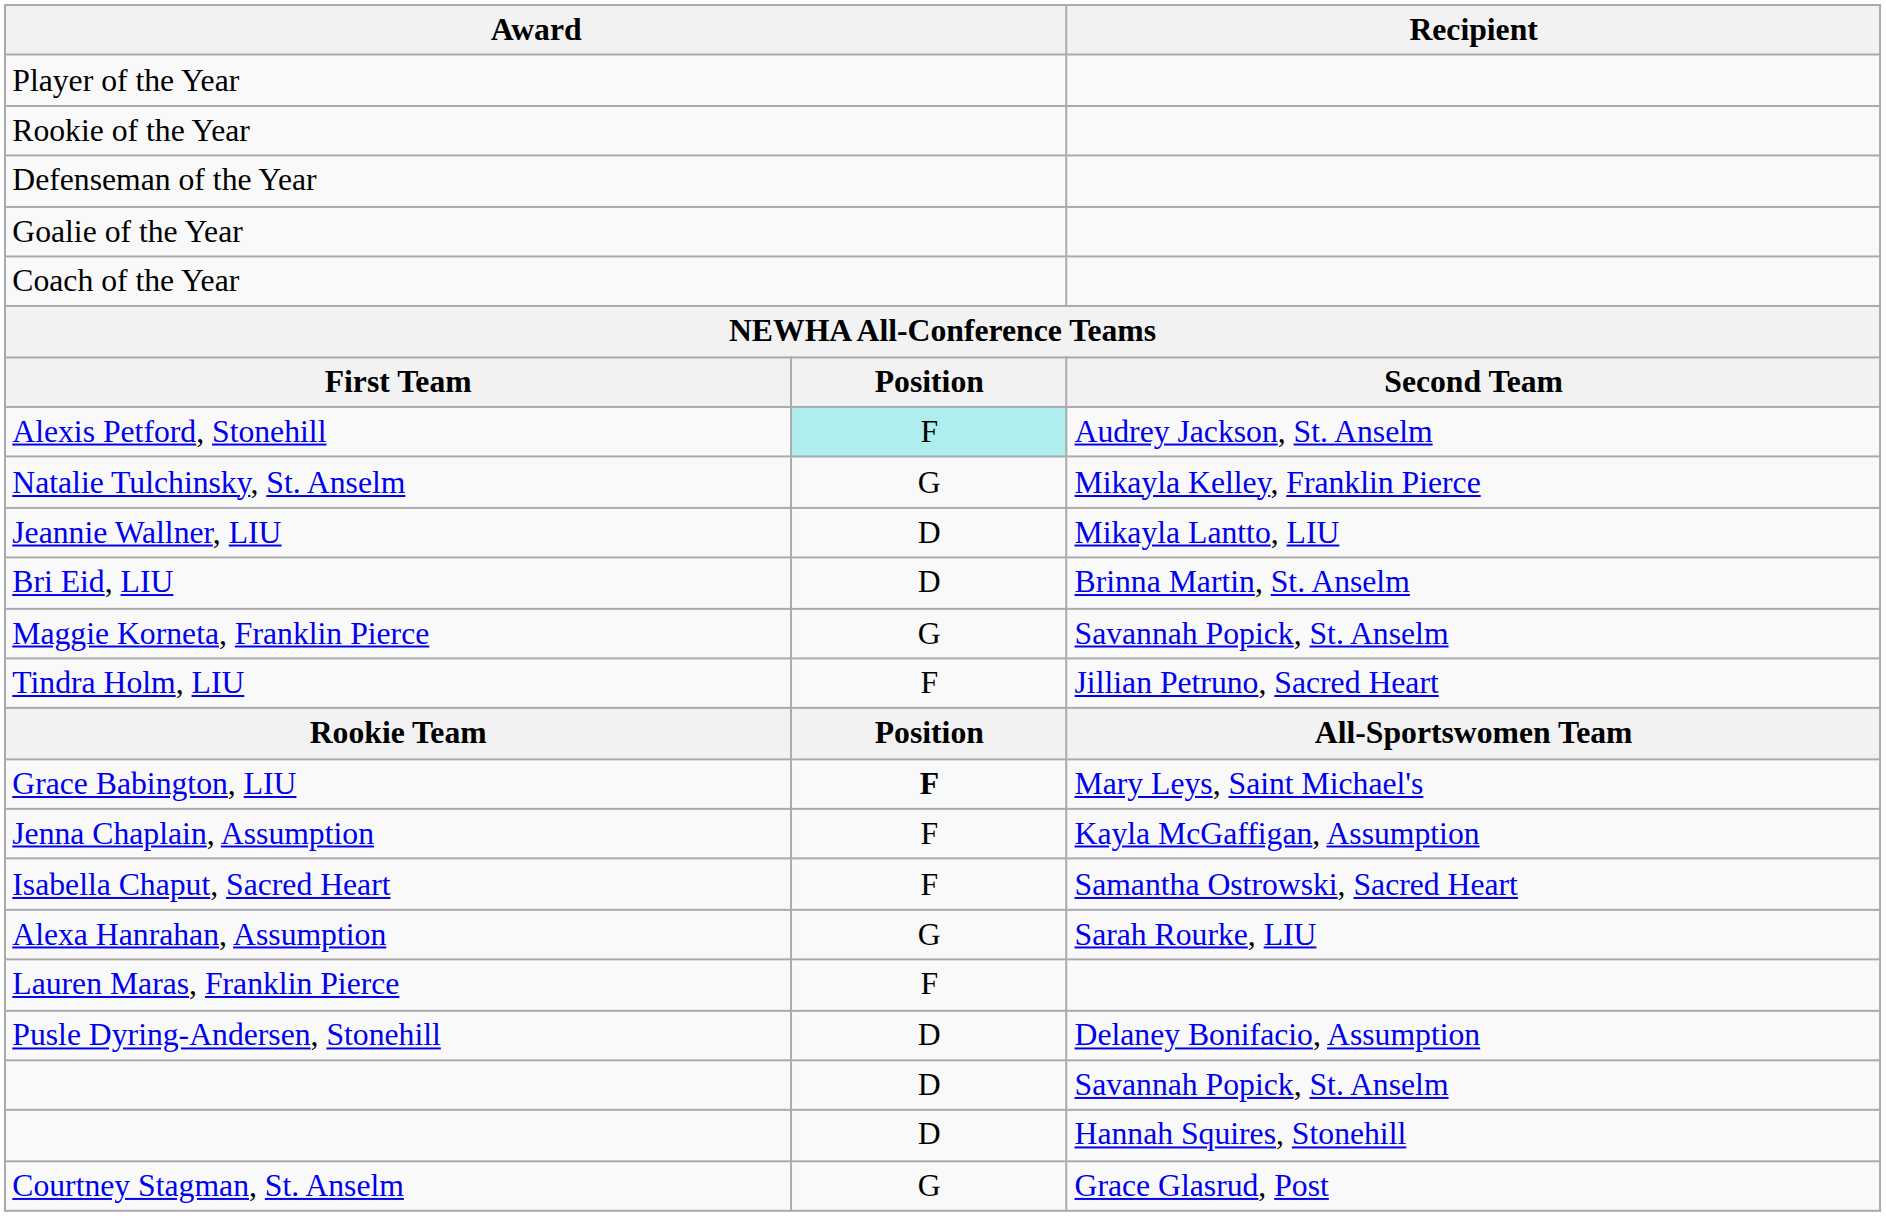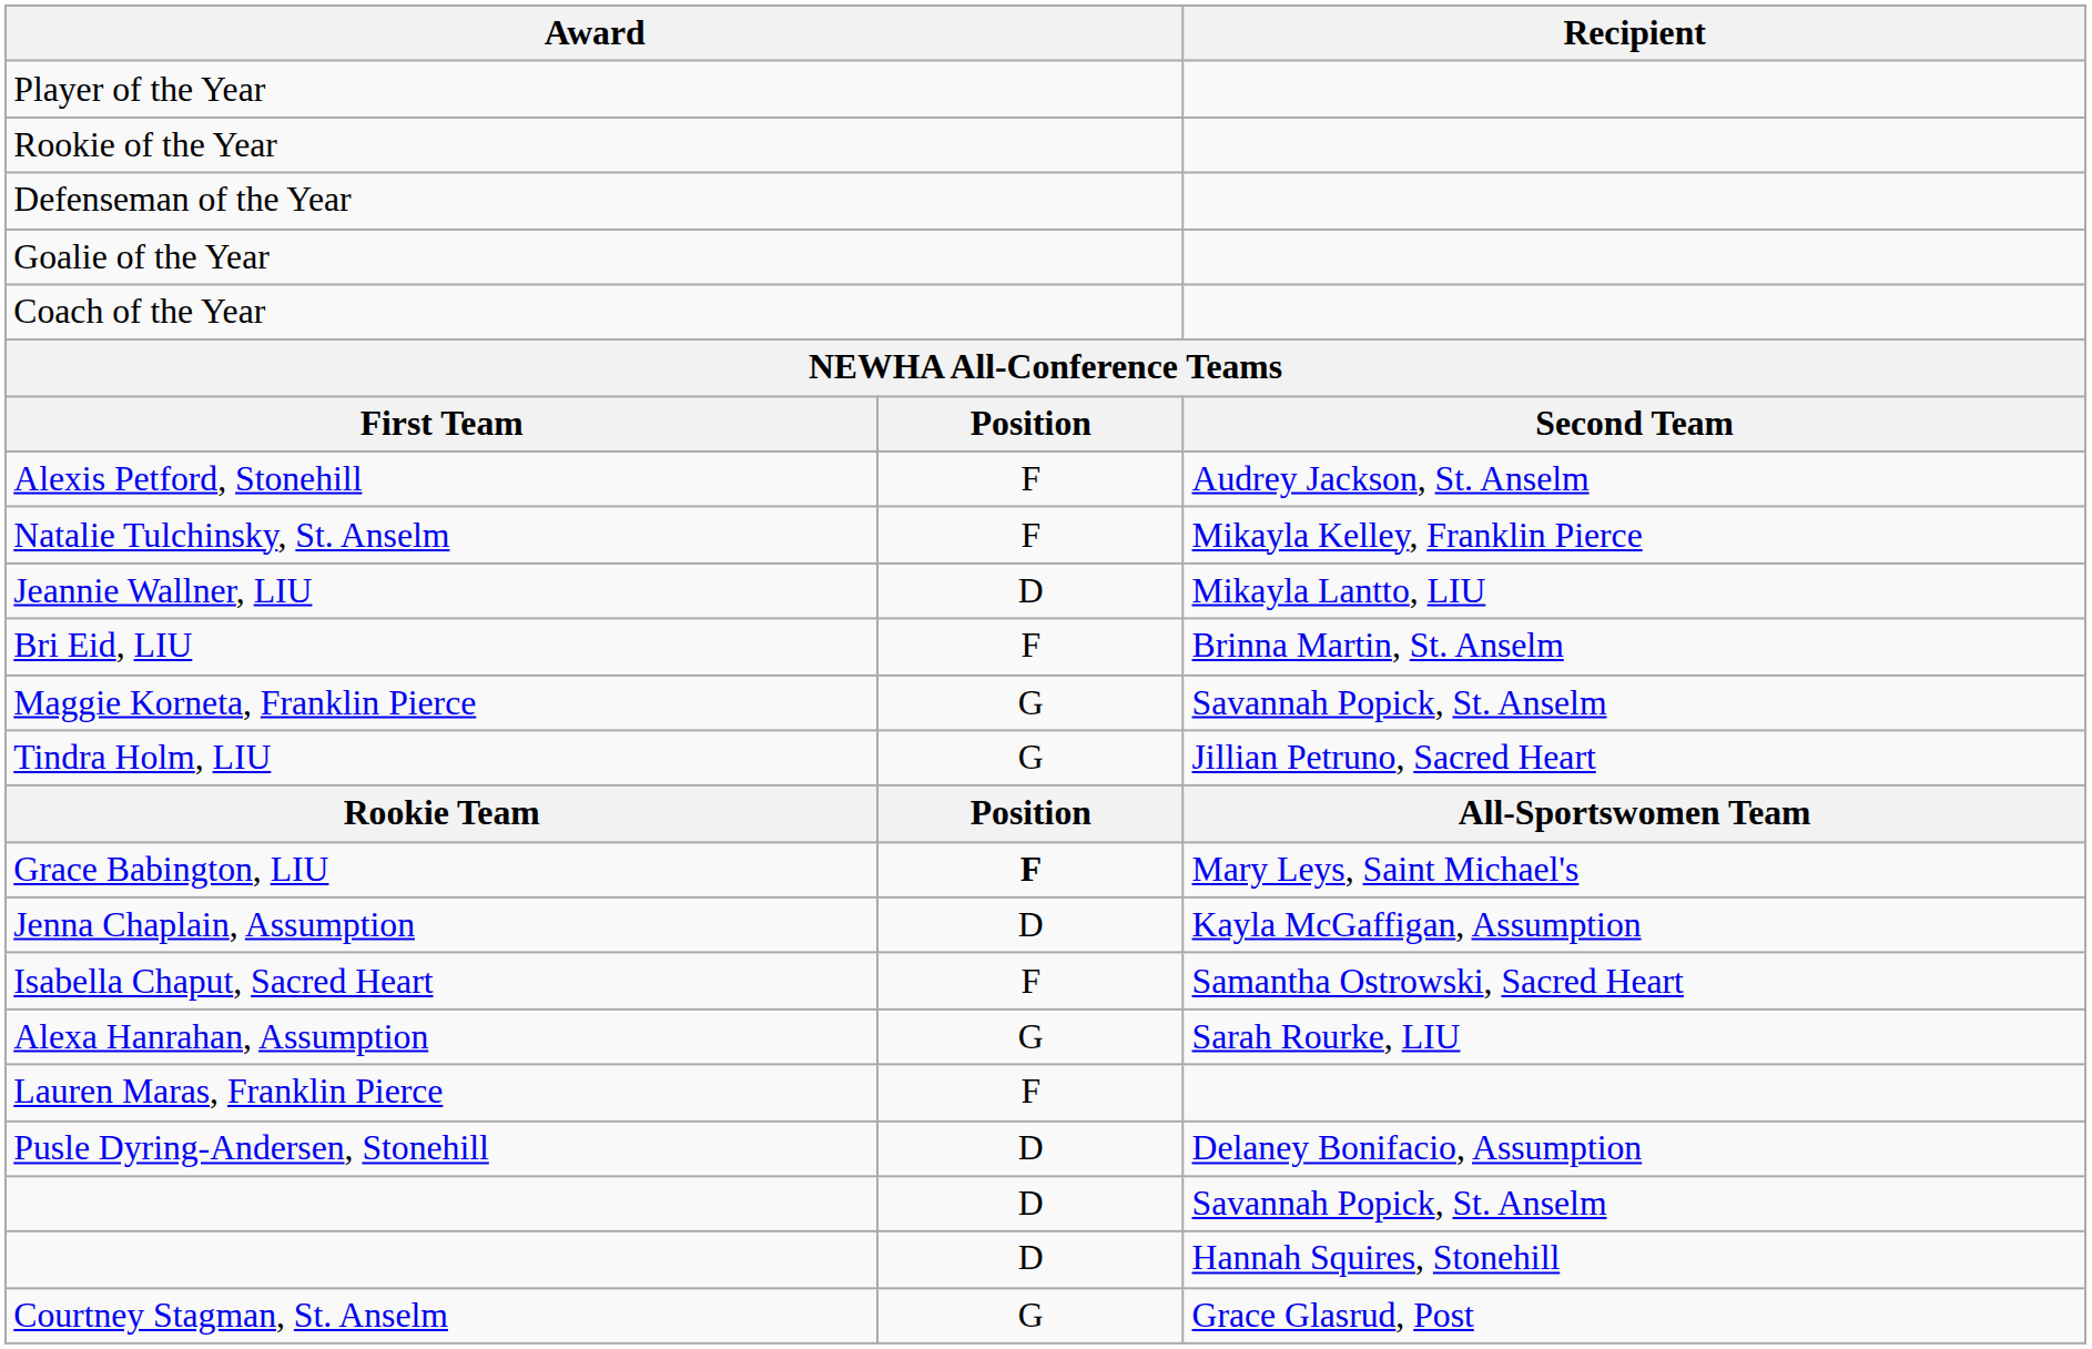Alexis Petford, Stonehill | column 2: paleturquoise background -> no background
Natalie Tulchinsky, St. Anselm | column 2: G -> F
Bri Eid, LIU | column 2: D -> F
Tindra Holm, LIU | column 2: F -> G
Jenna Chaplain, Assumption | column 2: F -> D
